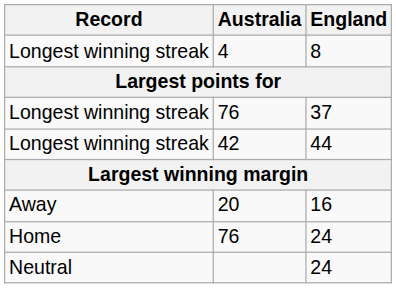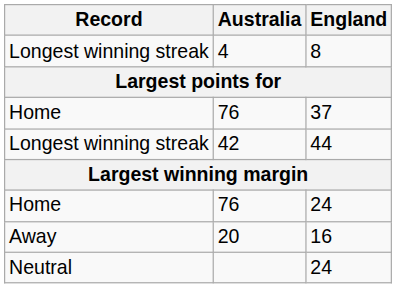76 / 37 | Record: Longest winning streak -> Home
rows swapped: 76 / 24 <-> 20
